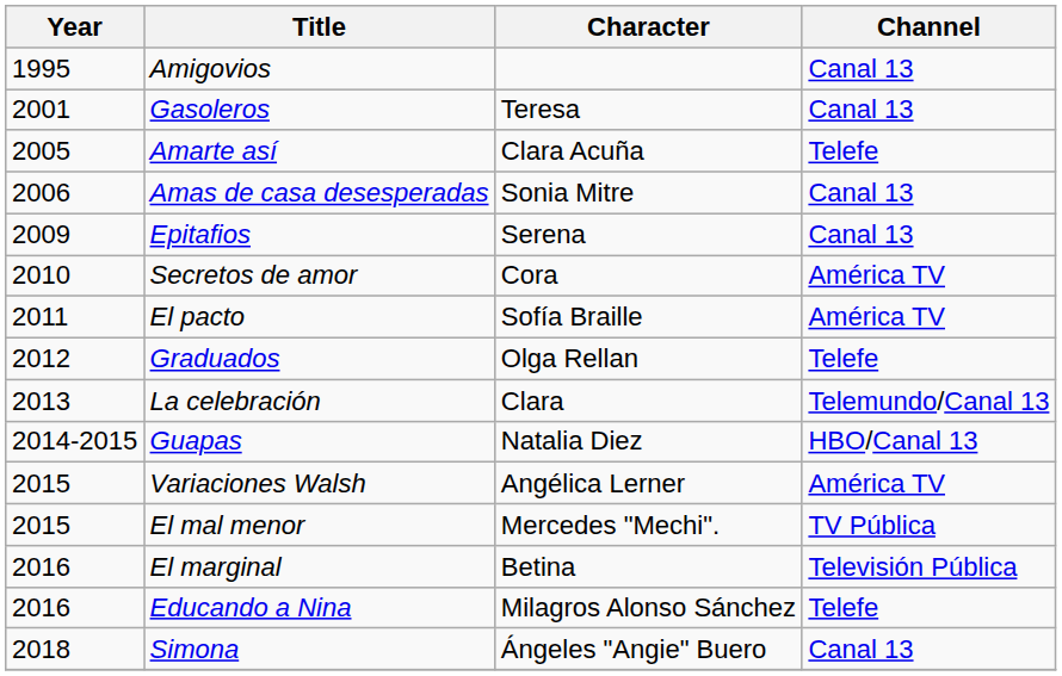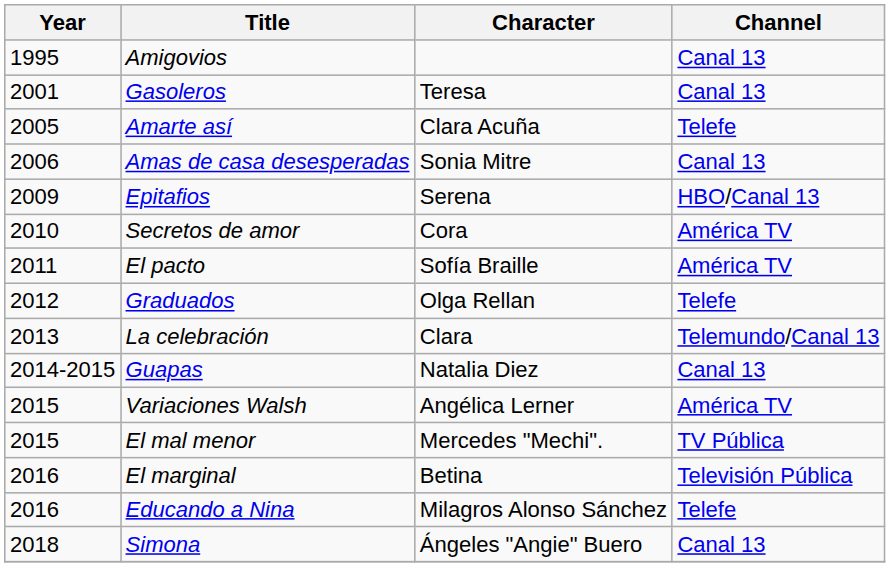Epitafios | Channel: Canal 13 -> HBO/Canal 13
Guapas | Channel: HBO/Canal 13 -> Canal 13
